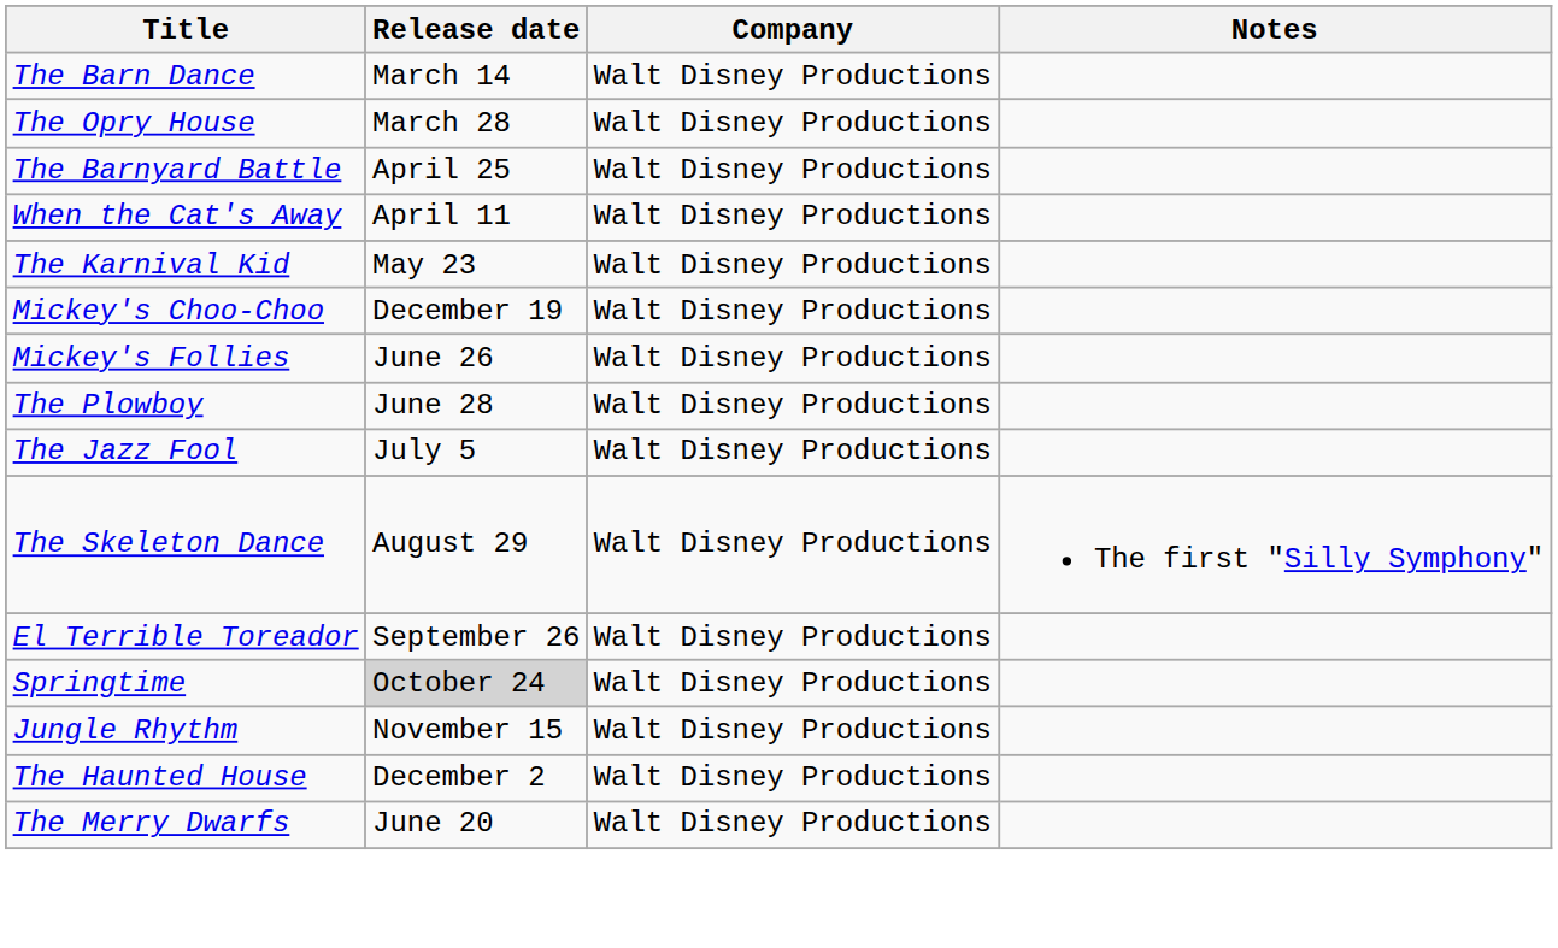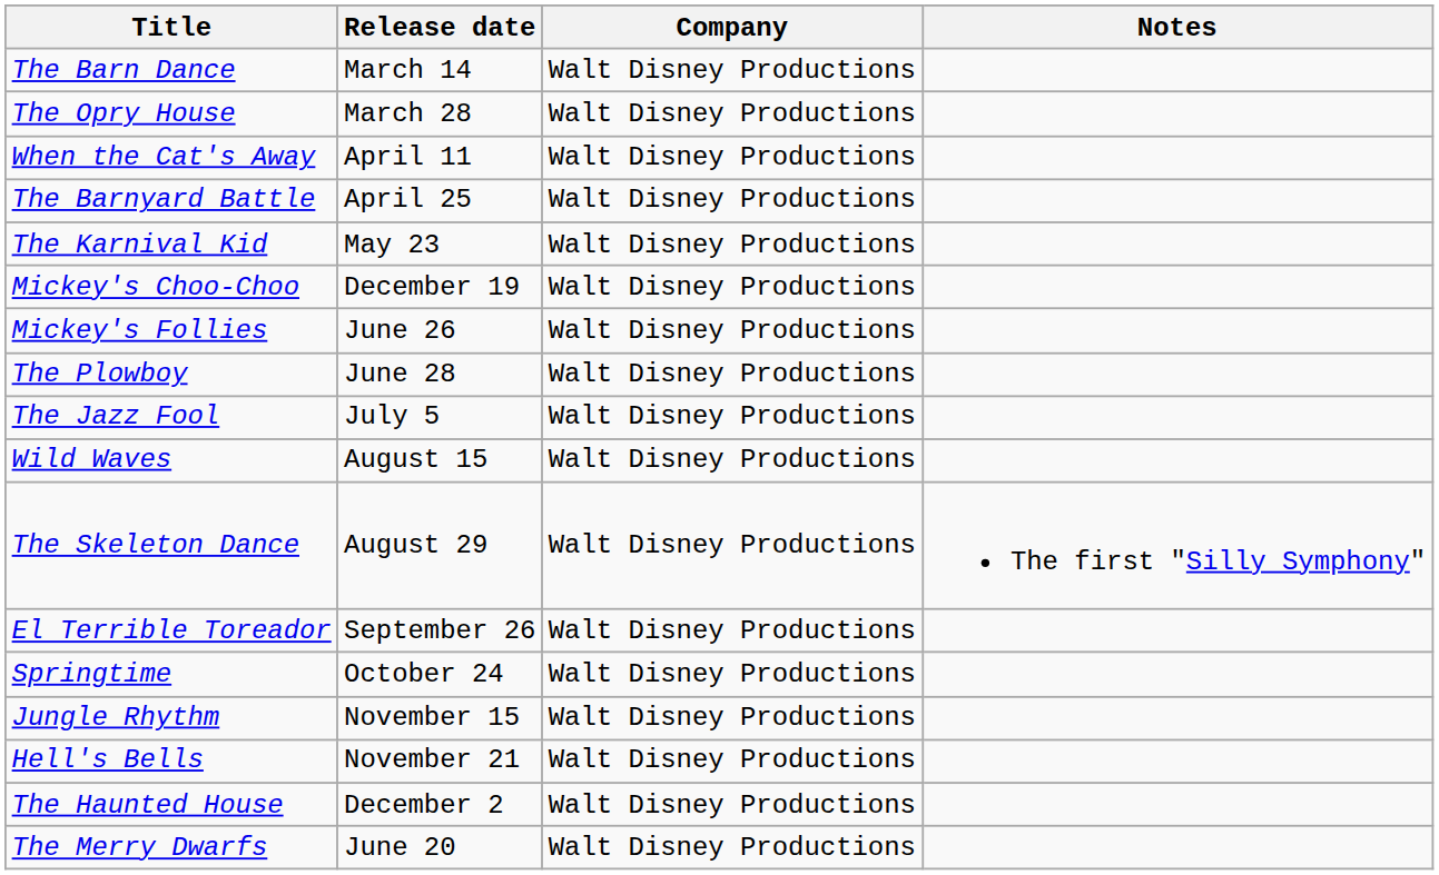rows swapped: When the Cat's Away <-> The Barnyard Battle
+ row: Wild Waves | August 15 | Walt Disney Productions
Springtime | Release date: lightgrey background -> no background
+ row: Hell's Bells | November 21 | Walt Disney Productions
